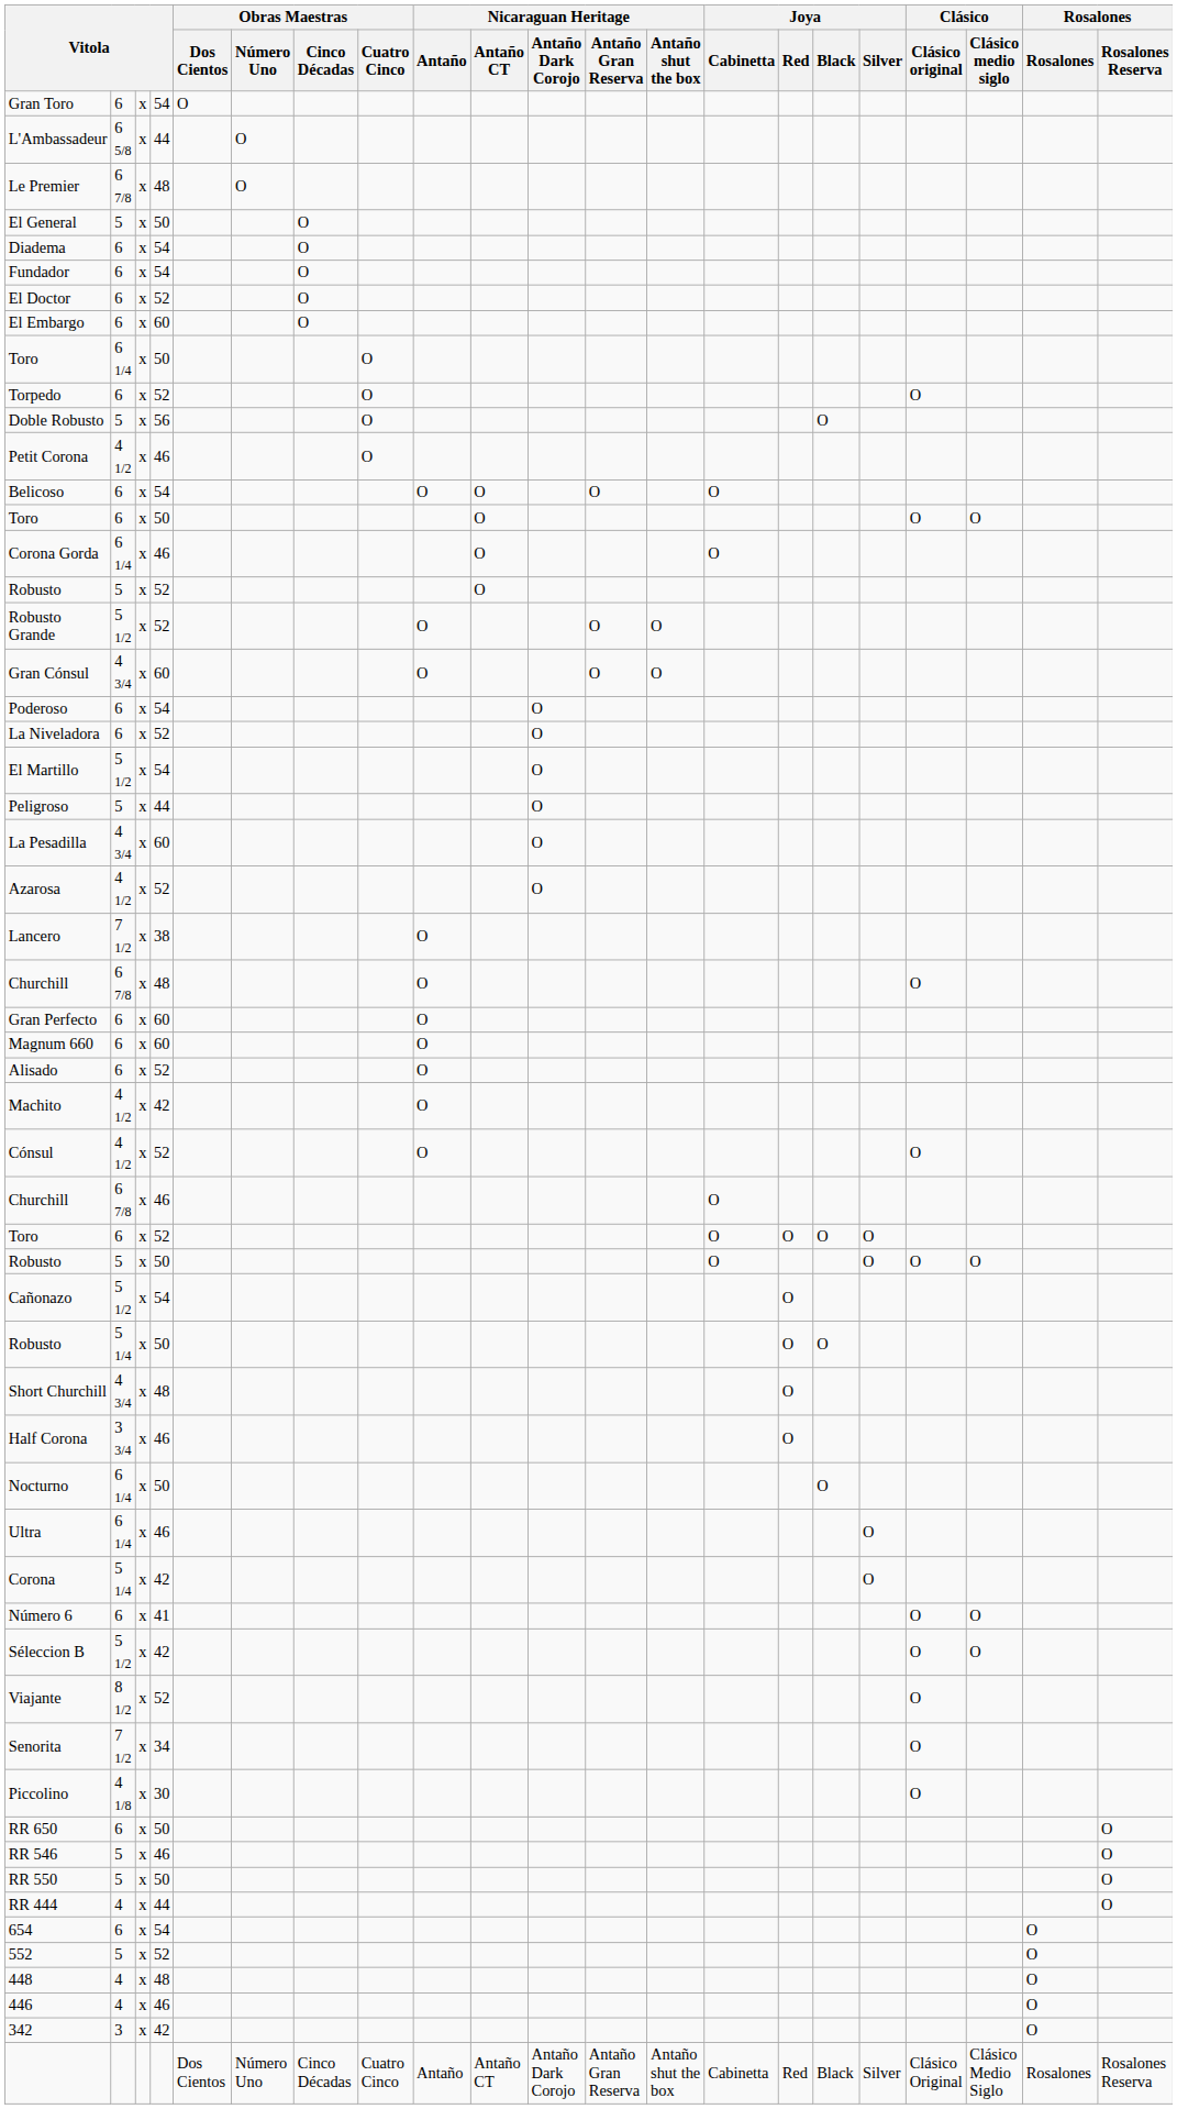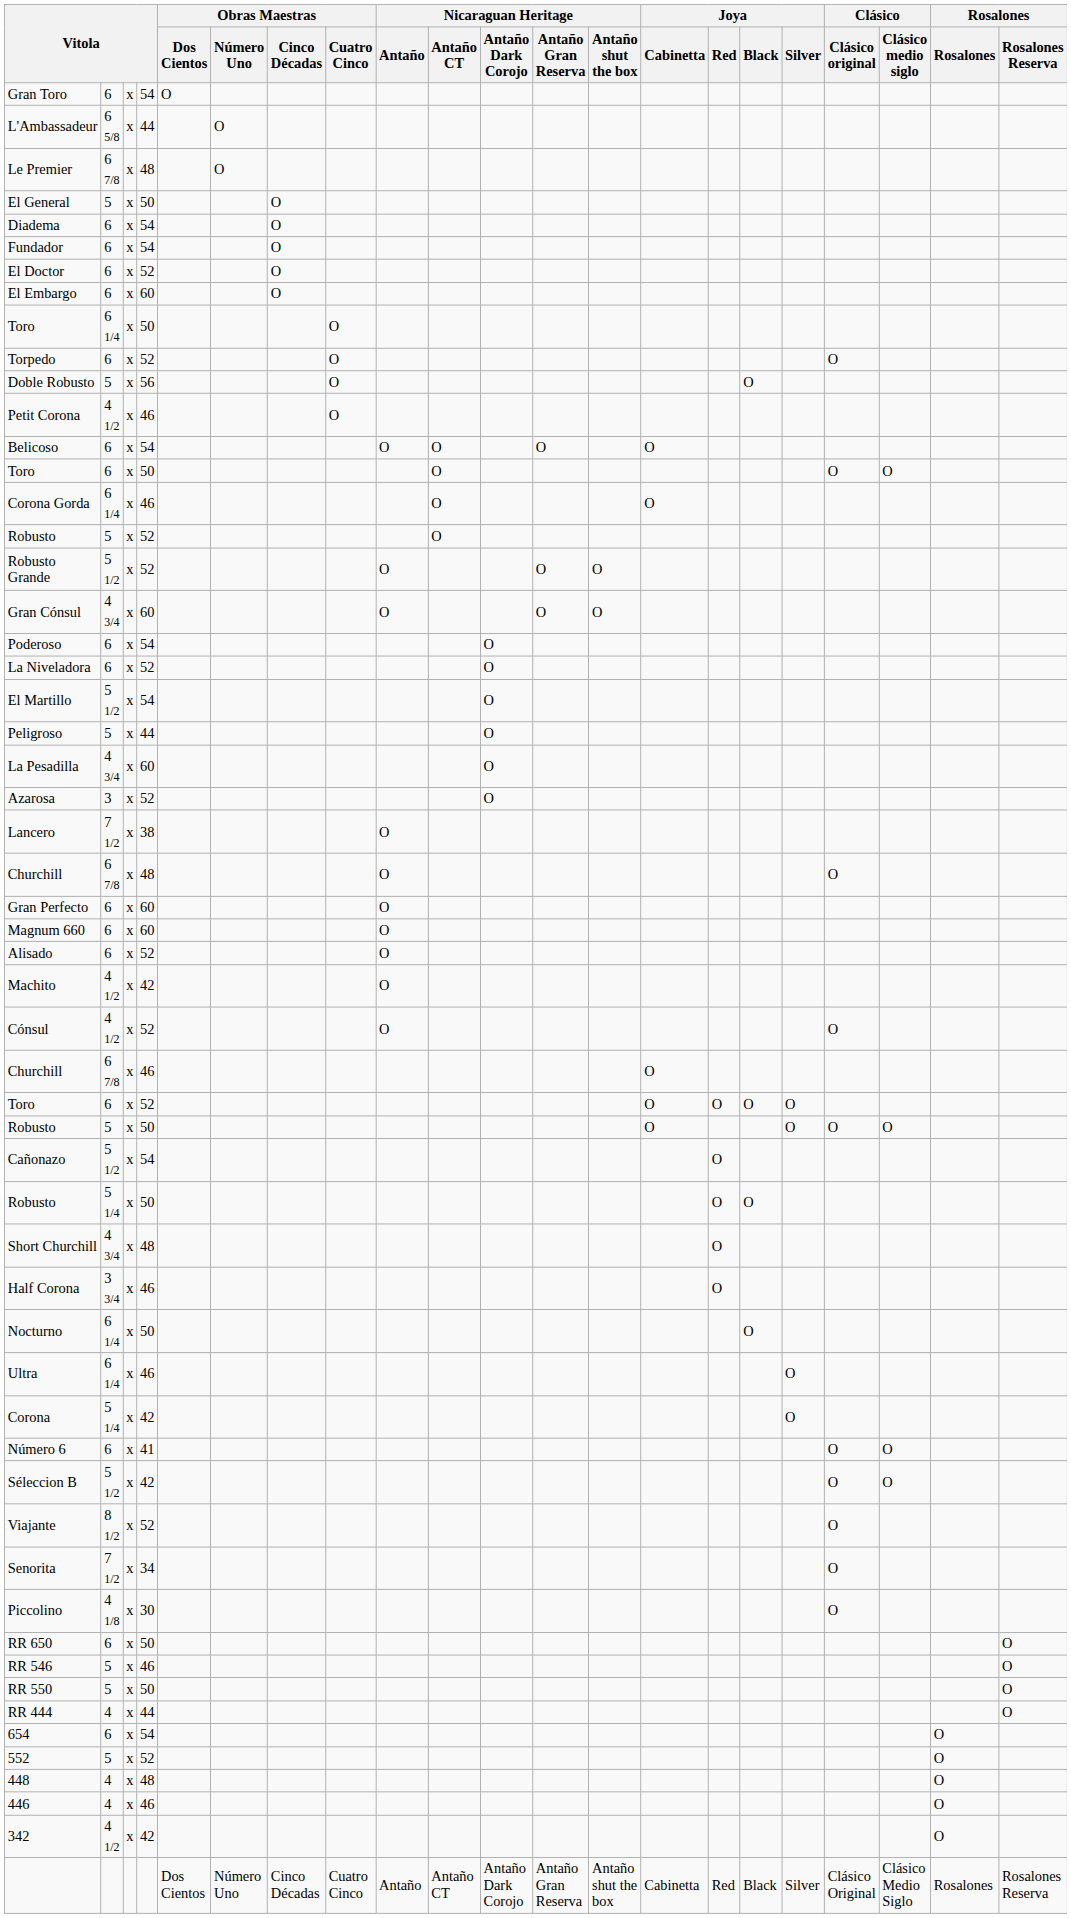Azarosa | column 2: 4 1/2 -> 3
342 | column 2: 3 -> 4 1/2
